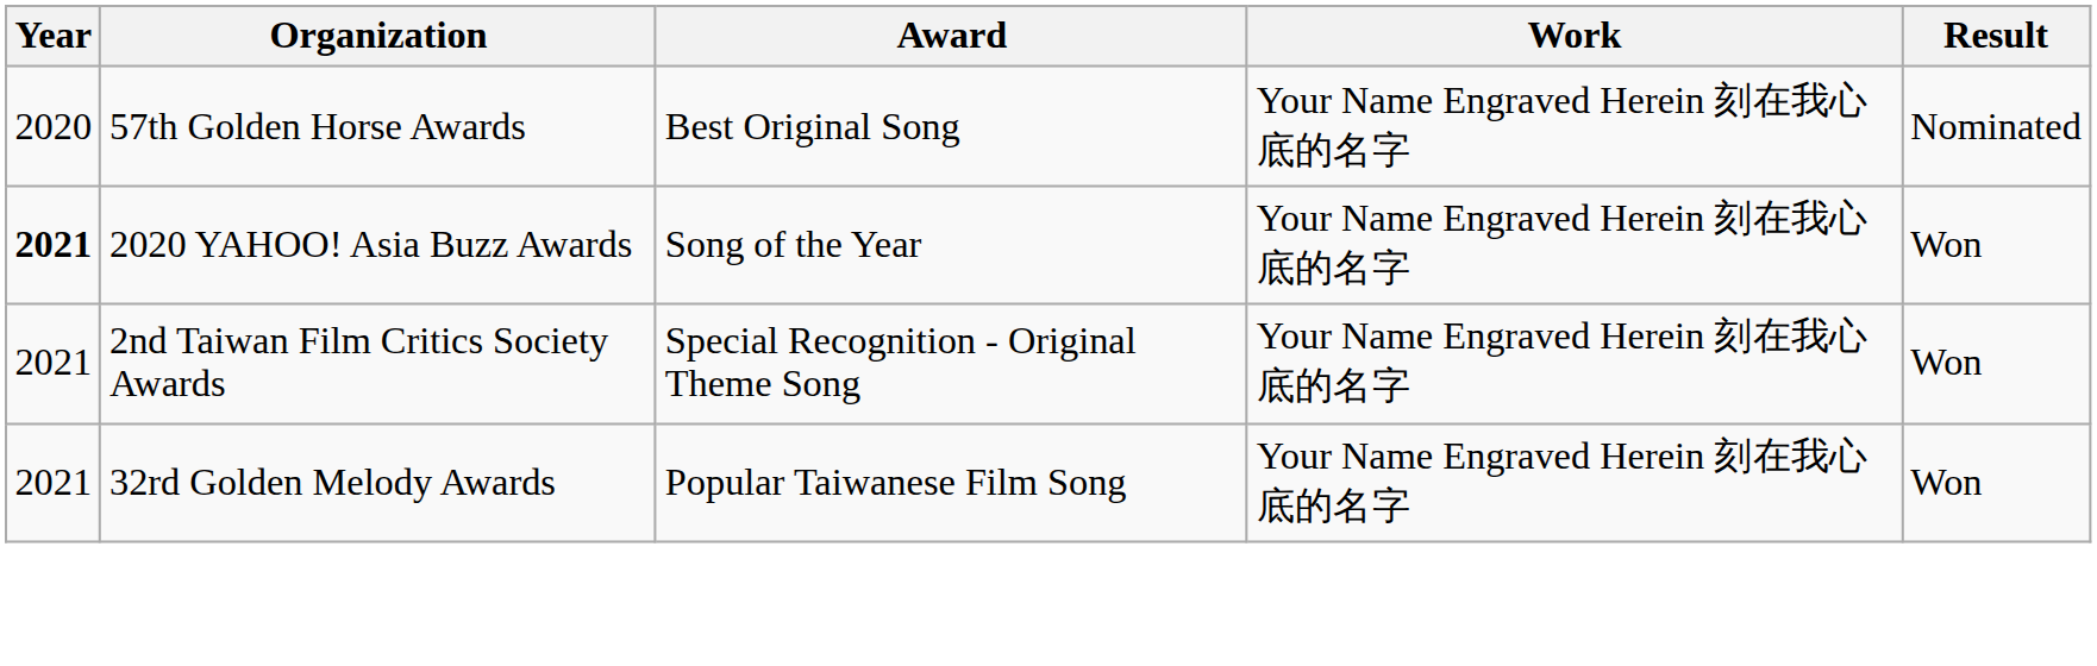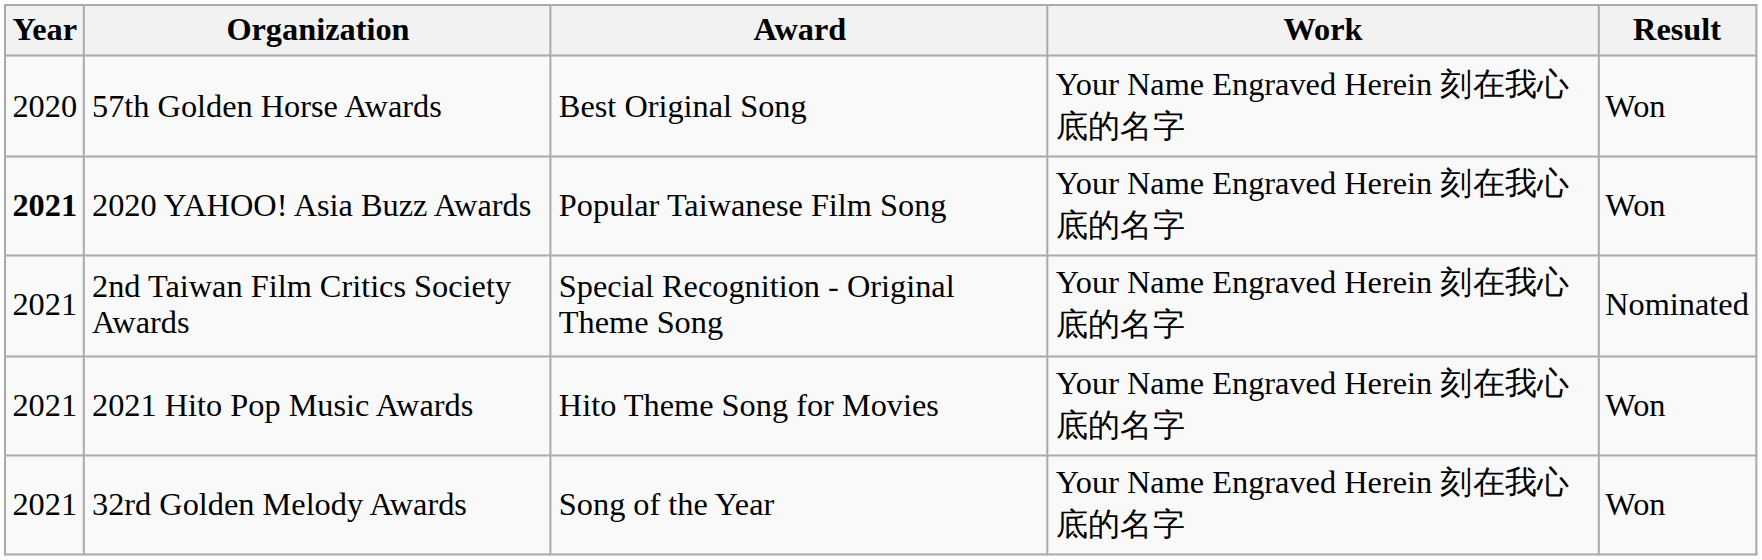57th Golden Horse Awards | Result: Nominated -> Won
2020 YAHOO! Asia Buzz Awards | Award: Song of the Year -> Popular Taiwanese Film Song
2nd Taiwan Film Critics Society Awards | Result: Won -> Nominated
+ row: 2021 | 2021 Hito Pop Music Awards | Hito Theme Song for Movies | Your Name Engraved Herein 刻在我心底的名字 | Won
32rd Golden Melody Awards | Award: Popular Taiwanese Film Song -> Song of the Year
